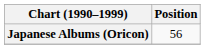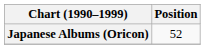Japanese Albums (Oricon) | Position: 56 -> 52
